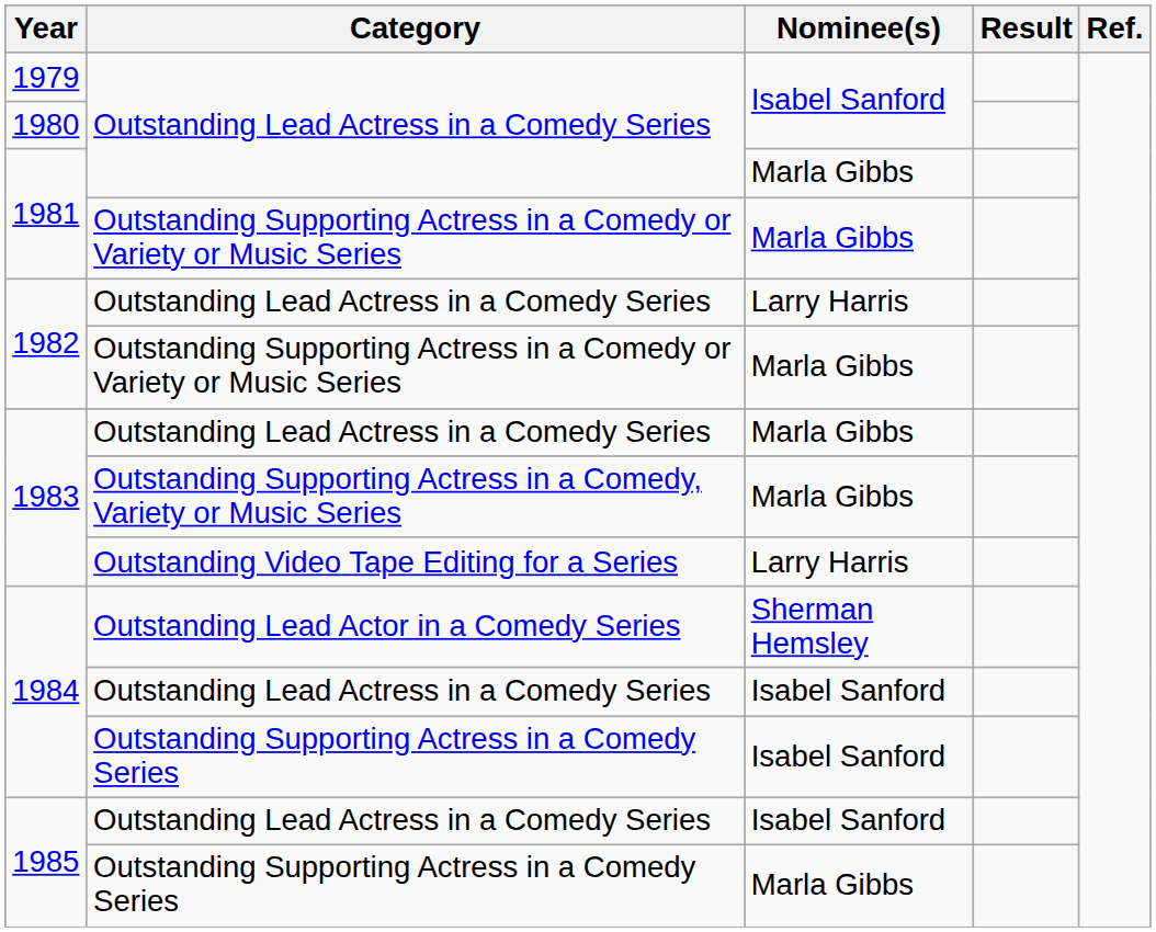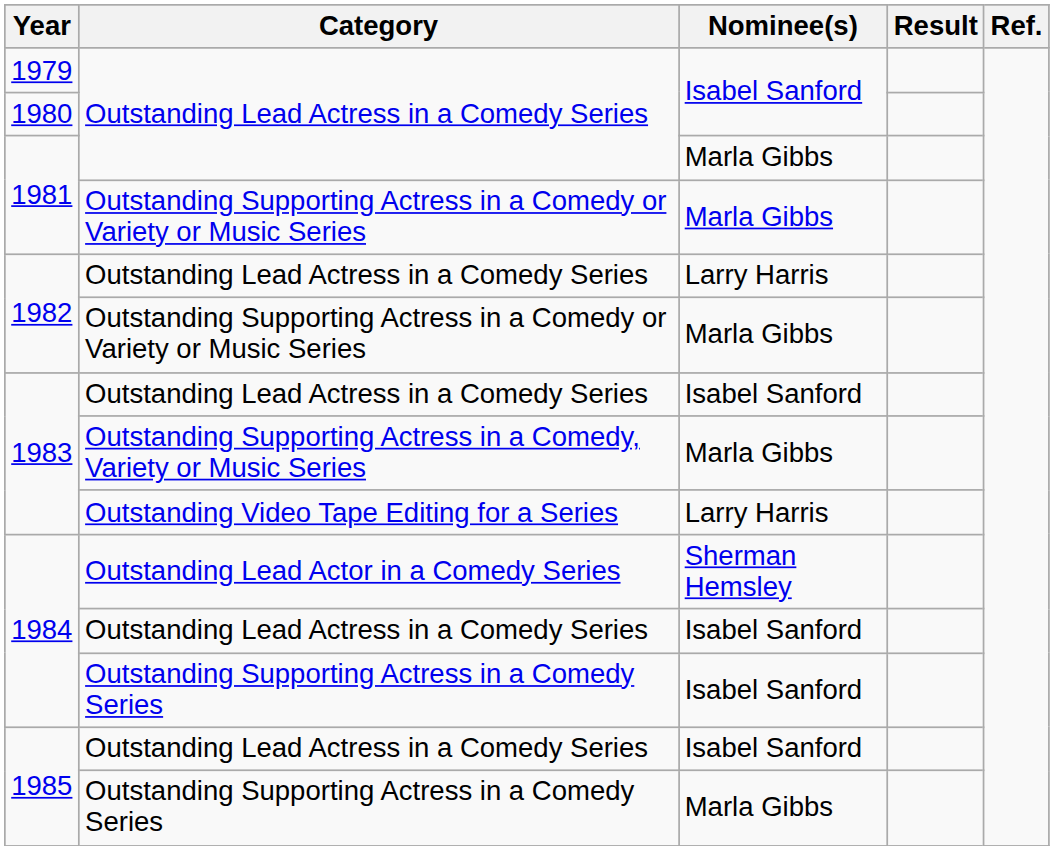1983 / Outstanding Lead Actress in a Comedy Series | Nominee(s): Marla Gibbs -> Isabel Sanford
